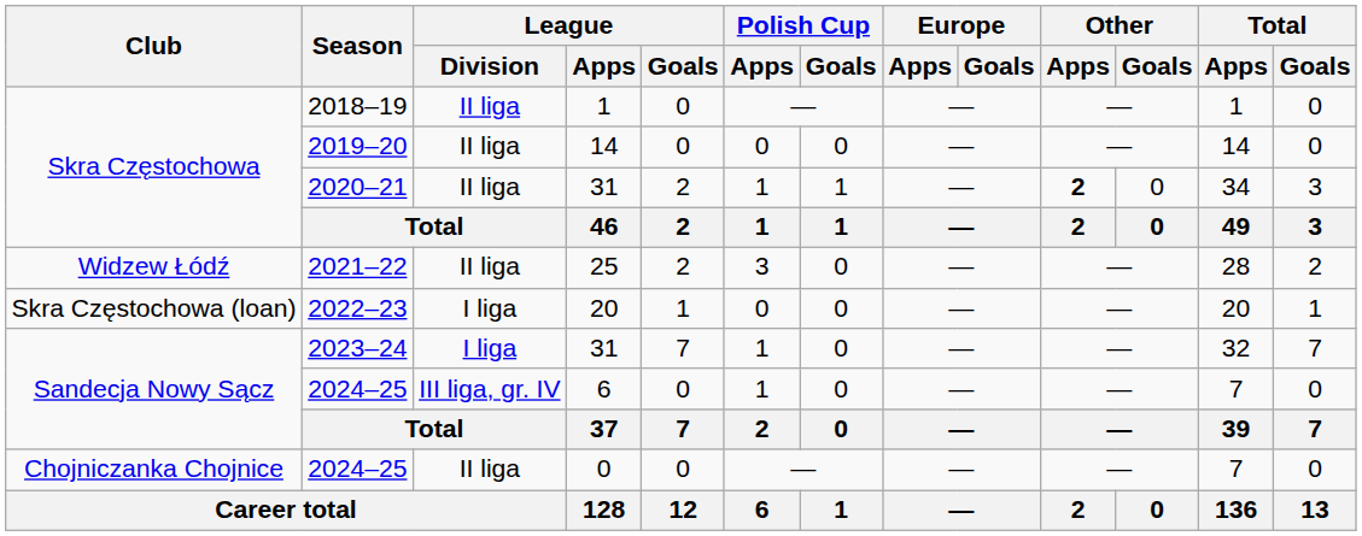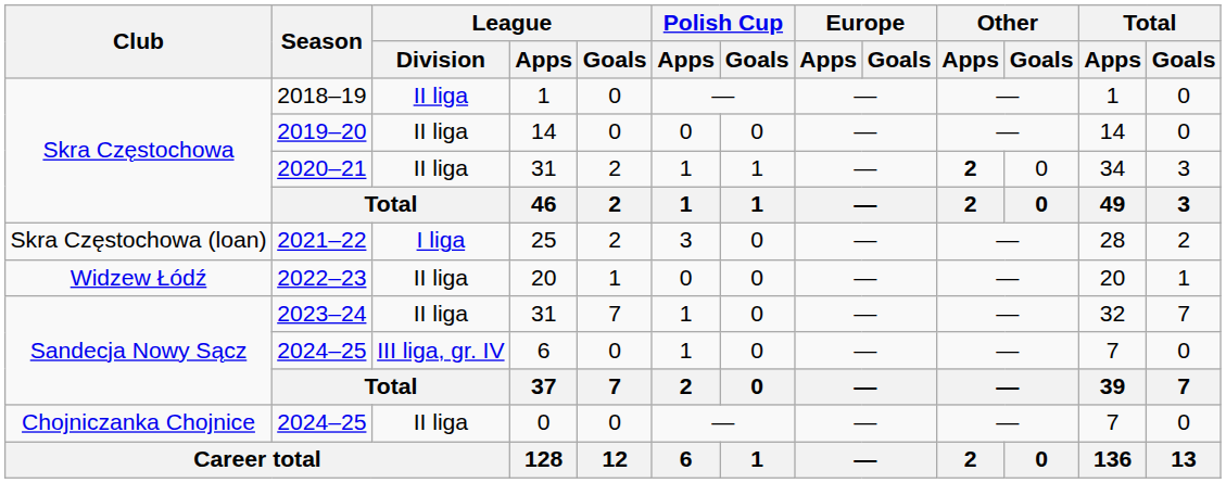2021–22 | Club: Widzew Łódź -> Skra Częstochowa (loan)
2021–22 | League / Division: II liga -> I liga
2022–23 | Club: Skra Częstochowa (loan) -> Widzew Łódź
2022–23 | League / Division: I liga -> II liga
2023–24 | League / Division: I liga -> II liga
